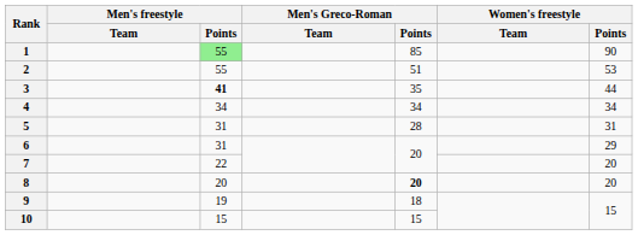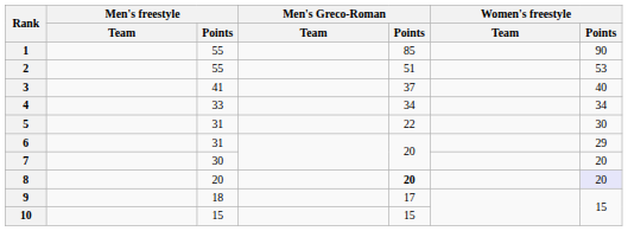1 | Men's freestyle / Points: lightgreen background -> no background
3 | Men's freestyle / Points: bold -> normal
3 | Men's Greco-Roman / Points: 35 -> 37
3 | Women's freestyle / Points: 44 -> 40
4 | Men's freestyle / Points: 34 -> 33
5 | Men's Greco-Roman / Points: 28 -> 22
5 | Women's freestyle / Points: 31 -> 30
7 | Men's freestyle / Points: 22 -> 30
8 | Women's freestyle / Points: no background -> lavender background
9 | Men's freestyle / Points: 19 -> 18
9 | Men's Greco-Roman / Points: 18 -> 17
